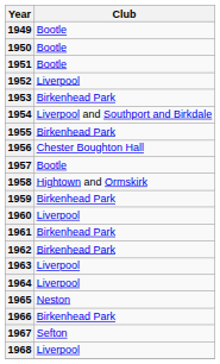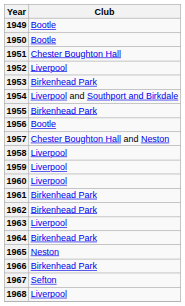1951 | Club: Bootle -> Chester Boughton Hall
1956 | Club: Chester Boughton Hall -> Bootle
1957 | Club: Bootle -> Chester Boughton Hall and Neston
1958 | Club: Hightown and Ormskirk -> Liverpool
1959 | Club: Birkenhead Park -> Liverpool
1964 | Club: Liverpool -> Birkenhead Park
